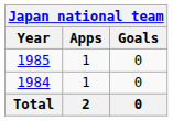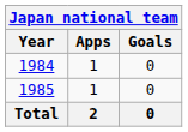rows swapped: 1984 <-> 1985
